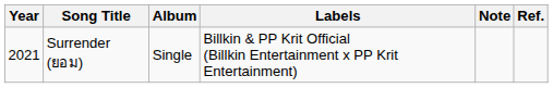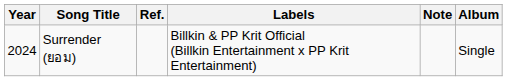columns swapped: Album <-> Ref.
Surrender (ยอม) | Year: 2021 -> 2024
